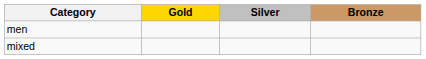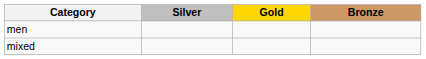columns swapped: Gold <-> Silver
